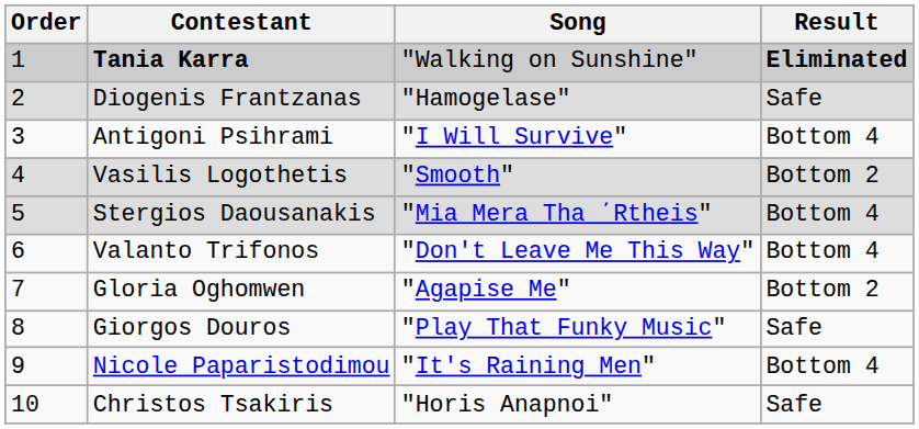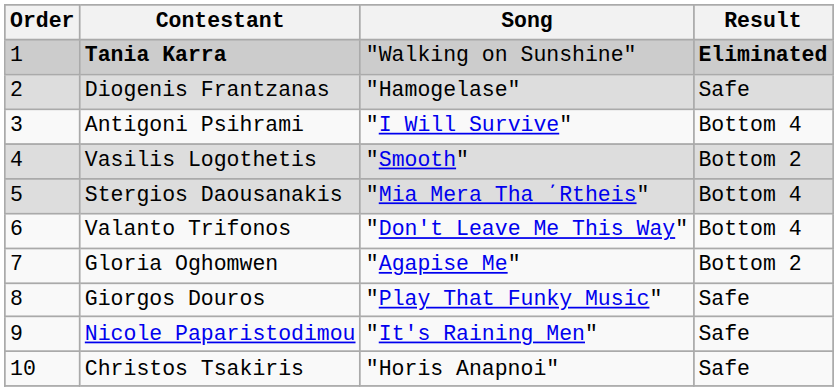Nicole Paparistodimou | Result: Bottom 4 -> Safe
